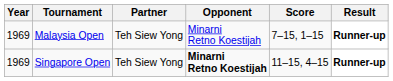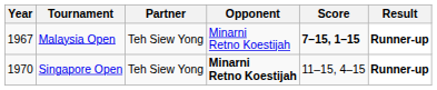Malaysia Open | Year: 1969 -> 1967
Malaysia Open | Score: normal -> bold
Singapore Open | Year: 1969 -> 1970
